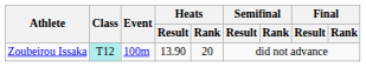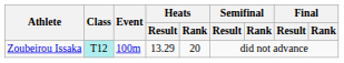Zoubeirou Issaka | Heats / Result: 13.90 -> 13.29
